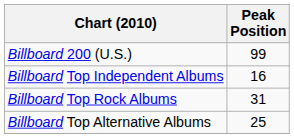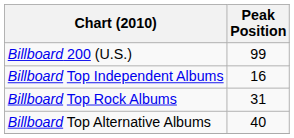Billboard Top Alternative Albums | Peak Position: 25 -> 40
